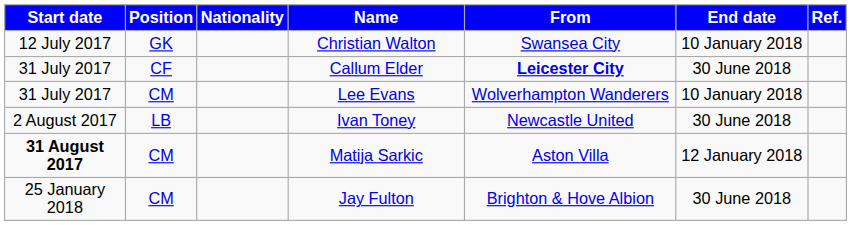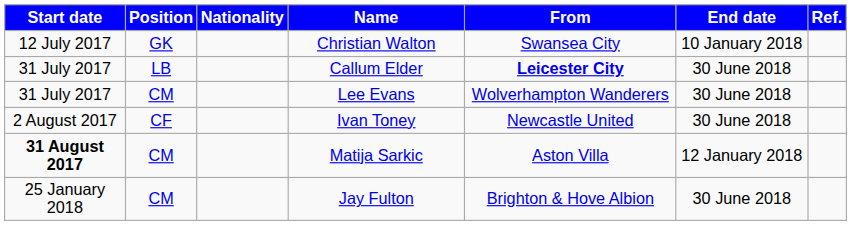Callum Elder | Position: CF -> LB
Lee Evans | End date: 10 January 2018 -> 30 June 2018
Ivan Toney | Position: LB -> CF
